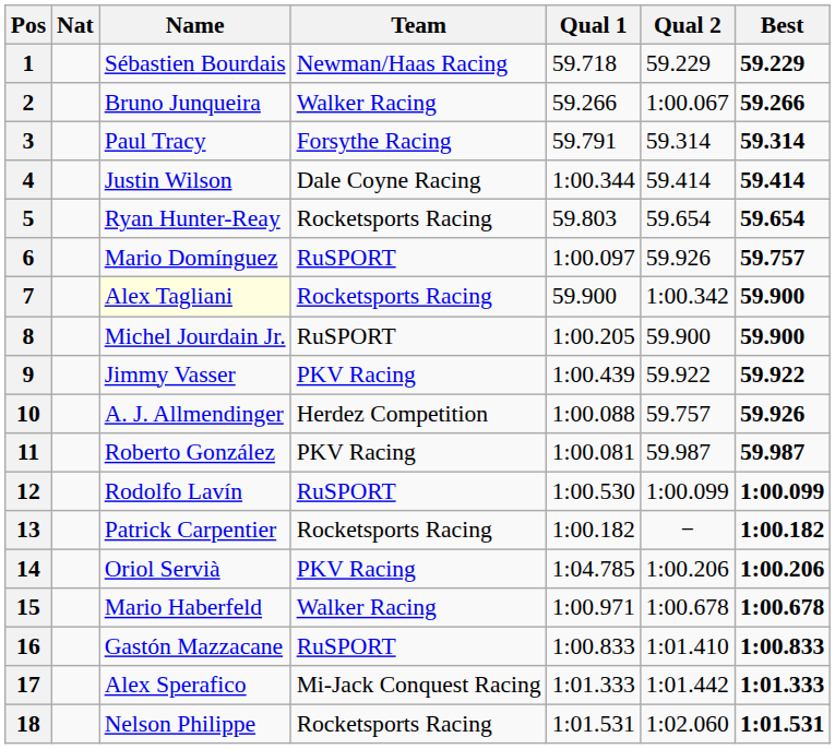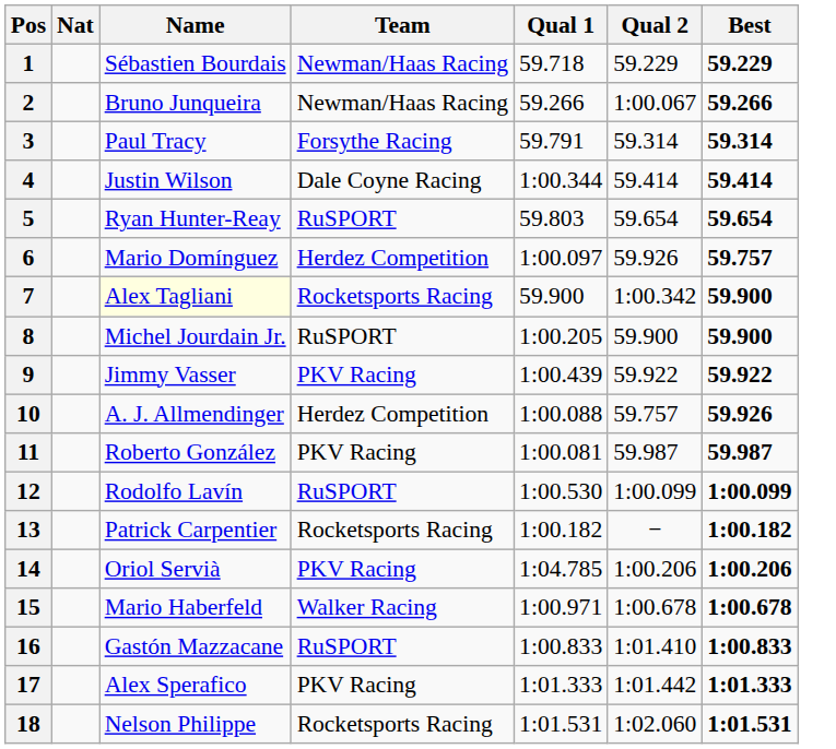2 | Team: Walker Racing -> Newman/Haas Racing
5 | Team: Rocketsports Racing -> RuSPORT
6 | Team: RuSPORT -> Herdez Competition
17 | Team: Mi-Jack Conquest Racing -> PKV Racing
